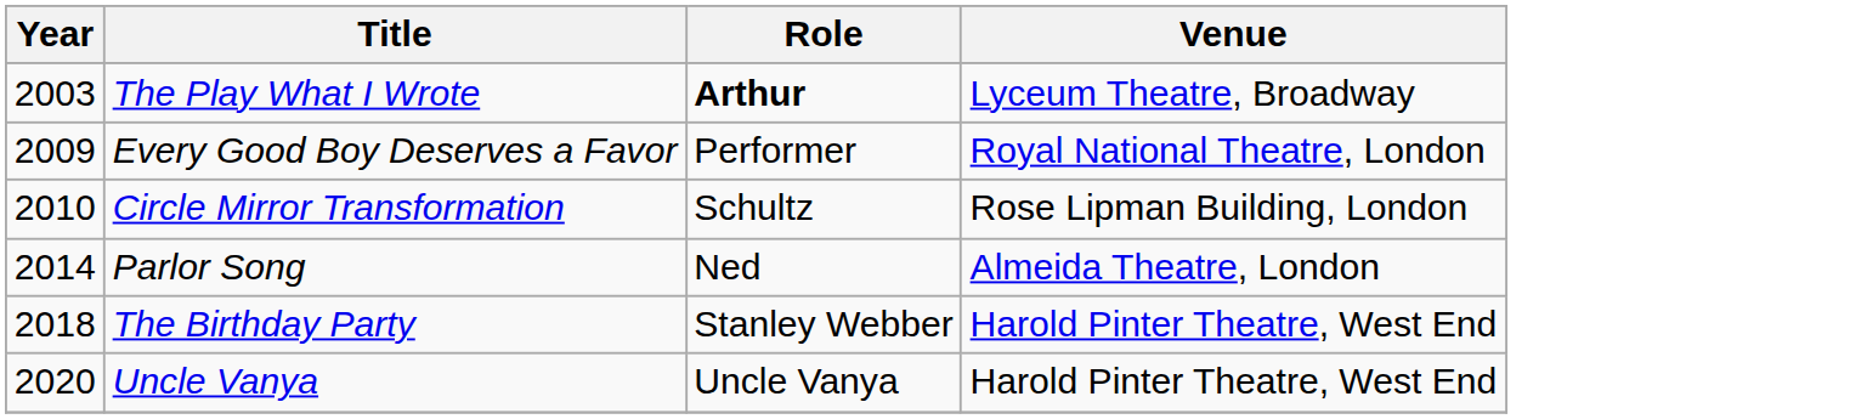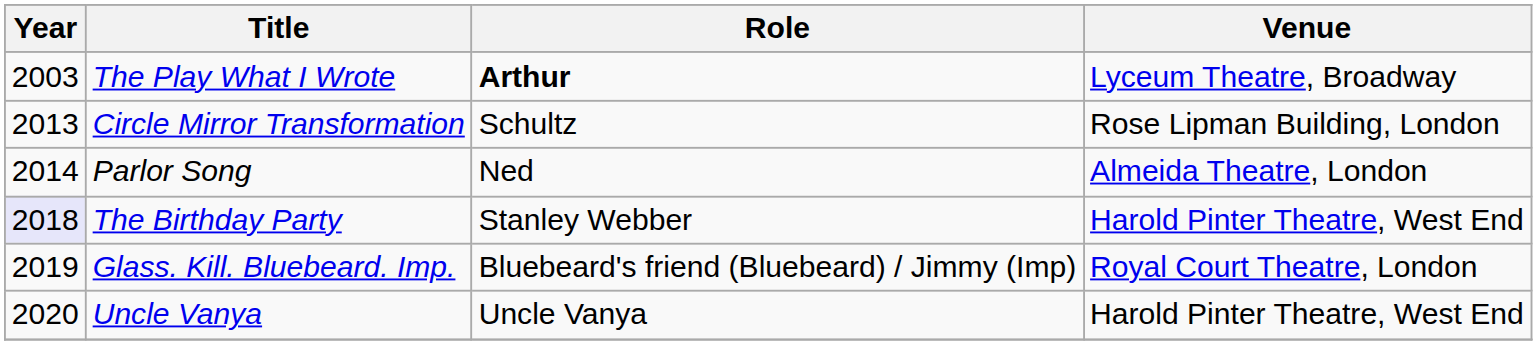- row: 2009 | Every Good Boy Deserves a Favor | Performer | Royal National Theatre, London
Circle Mirror Transformation | Year: 2010 -> 2013
The Birthday Party | Year: no background -> lavender background
+ row: 2019 | Glass. Kill. Bluebeard. Imp. | Bluebeard's friend (Bluebeard) / Jimmy (Imp) | Royal Court Theatre, London
